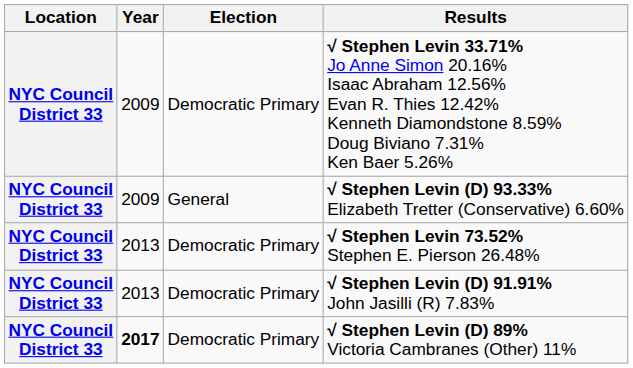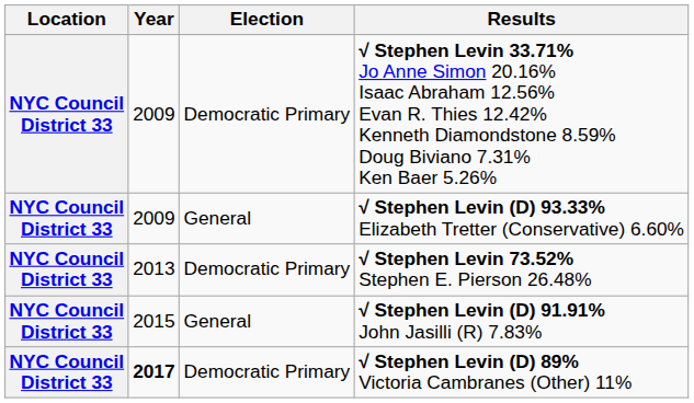√ Stephen Levin (D) 91.91% John Jasilli (R) 7.83% | Year: 2013 -> 2015
√ Stephen Levin (D) 91.91% John Jasilli (R) 7.83% | Election: Democratic Primary -> General
